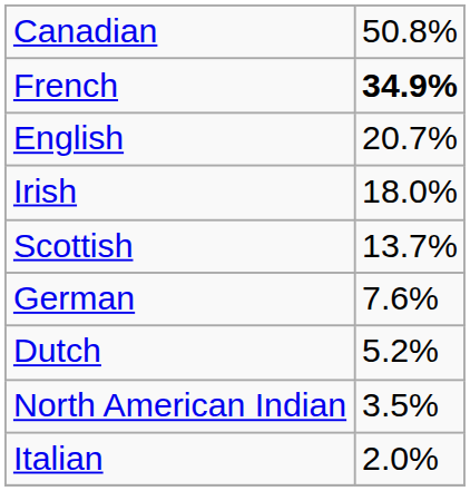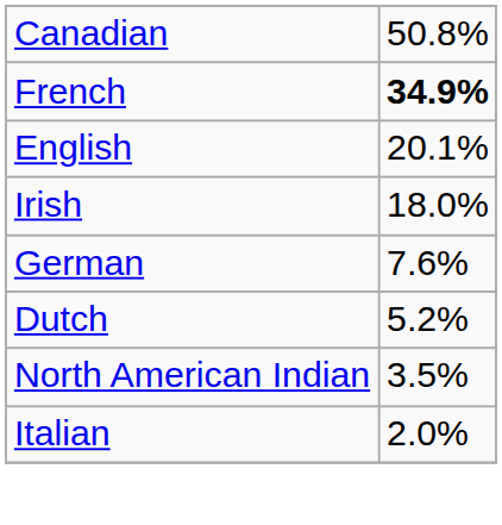English | column 2: 20.7% -> 20.1%
- row: Scottish | 13.7%
